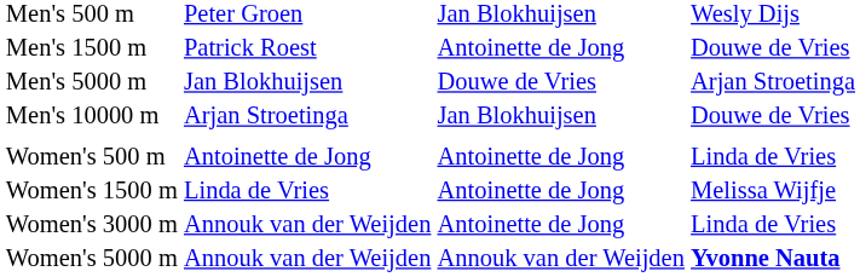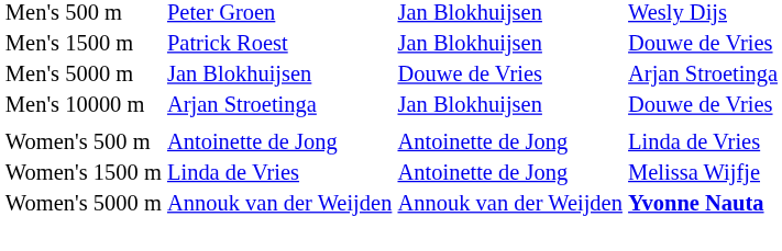Men's 1500 m | column 3: Antoinette de Jong -> Jan Blokhuijsen
- row: Women's 3000 m | Annouk van der Weijden | Antoinette de Jong | Linda de Vries
